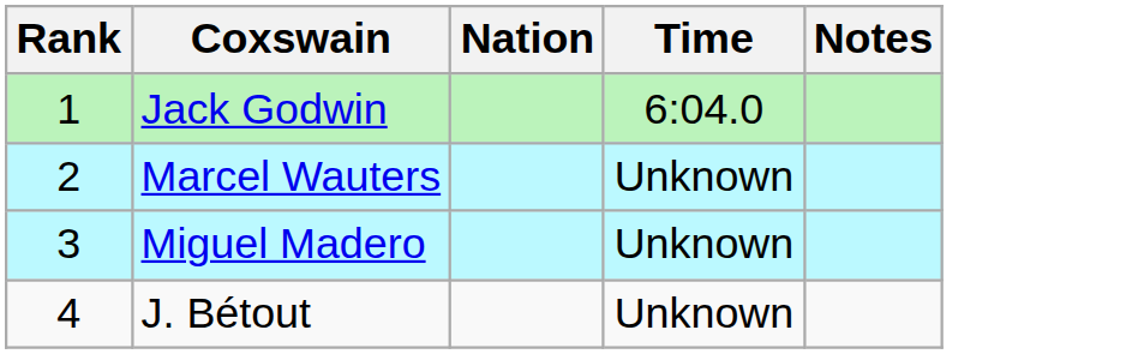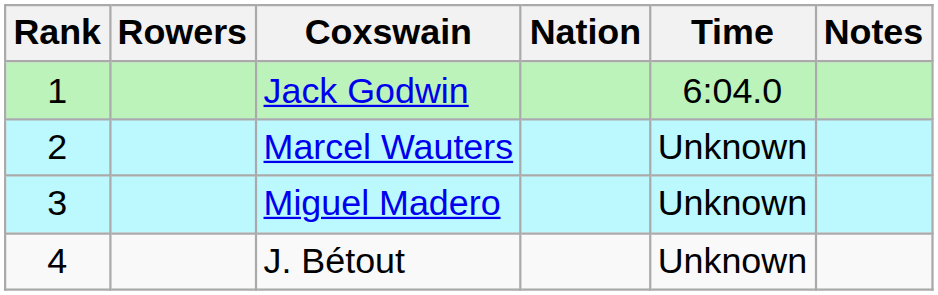+ column: Rowers
